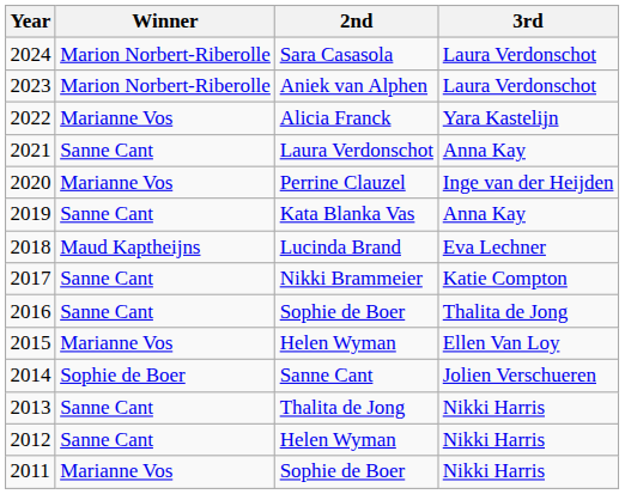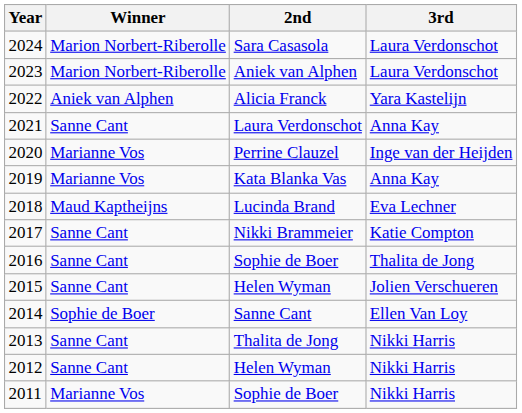2022 | Winner: Marianne Vos -> Aniek van Alphen
2019 | Winner: Sanne Cant -> Marianne Vos
2015 | Winner: Marianne Vos -> Sanne Cant
2015 | 3rd: Ellen Van Loy -> Jolien Verschueren
2014 | 3rd: Jolien Verschueren -> Ellen Van Loy
